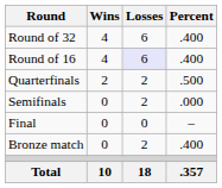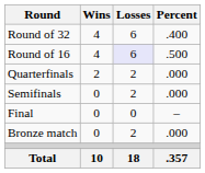Round of 16 | Percent: .400 -> .500
Quarterfinals | Percent: .500 -> .000
Bronze match | Percent: .400 -> .000
